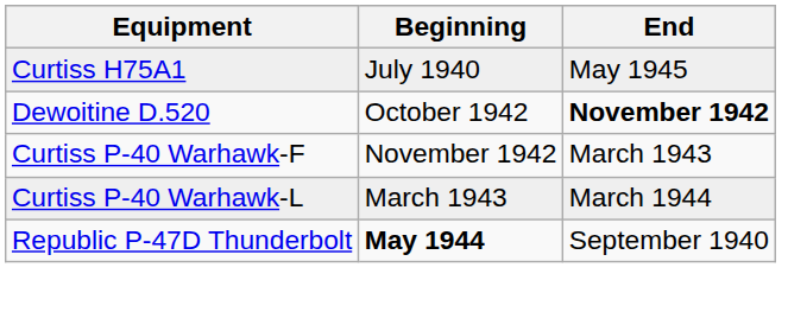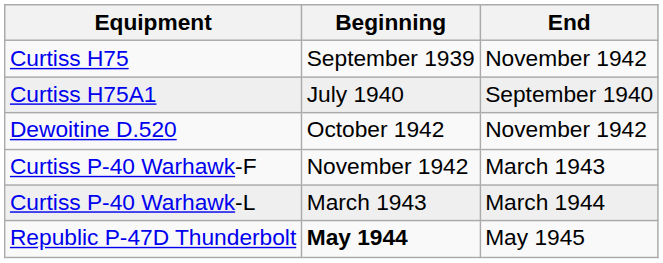+ row: Curtiss H75 | September 1939 | November 1942
Curtiss H75A1 | End: May 1945 -> September 1940
Dewoitine D.520 | End: bold -> normal
Republic P-47D Thunderbolt | End: September 1940 -> May 1945
